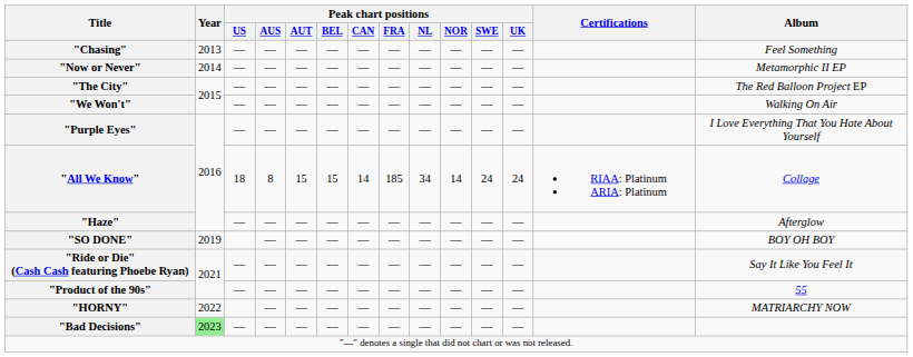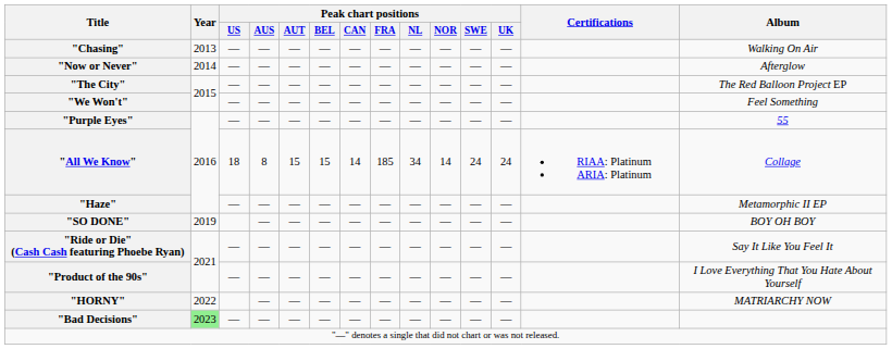"Chasing" | Album: Feel Something -> Walking On Air
"Now or Never" | Album: Metamorphic II EP -> Afterglow
"We Won't" | Album: Walking On Air -> Feel Something
"Purple Eyes" | Album: I Love Everything That You Hate About Yourself -> 55
"Haze" | Album: Afterglow -> Metamorphic II EP
"Product of the 90s" | Album: 55 -> I Love Everything That You Hate About Yourself
